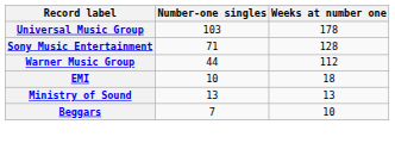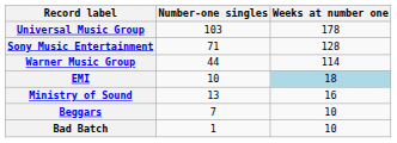Warner Music Group | Weeks at number one: 112 -> 114
EMI | Weeks at number one: no background -> lightblue background
Ministry of Sound | Weeks at number one: 13 -> 16
+ row: Bad Batch | 1 | 10
